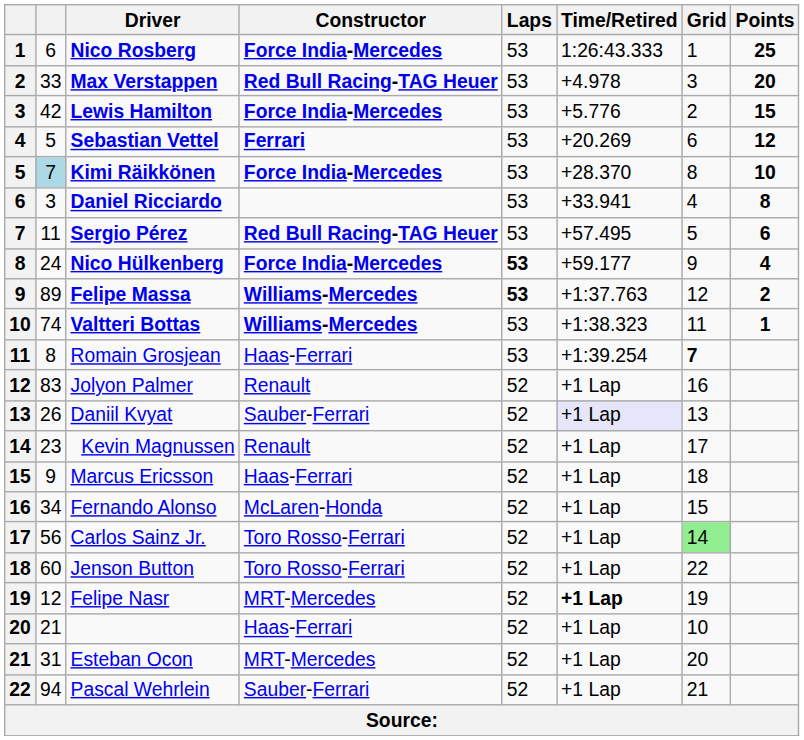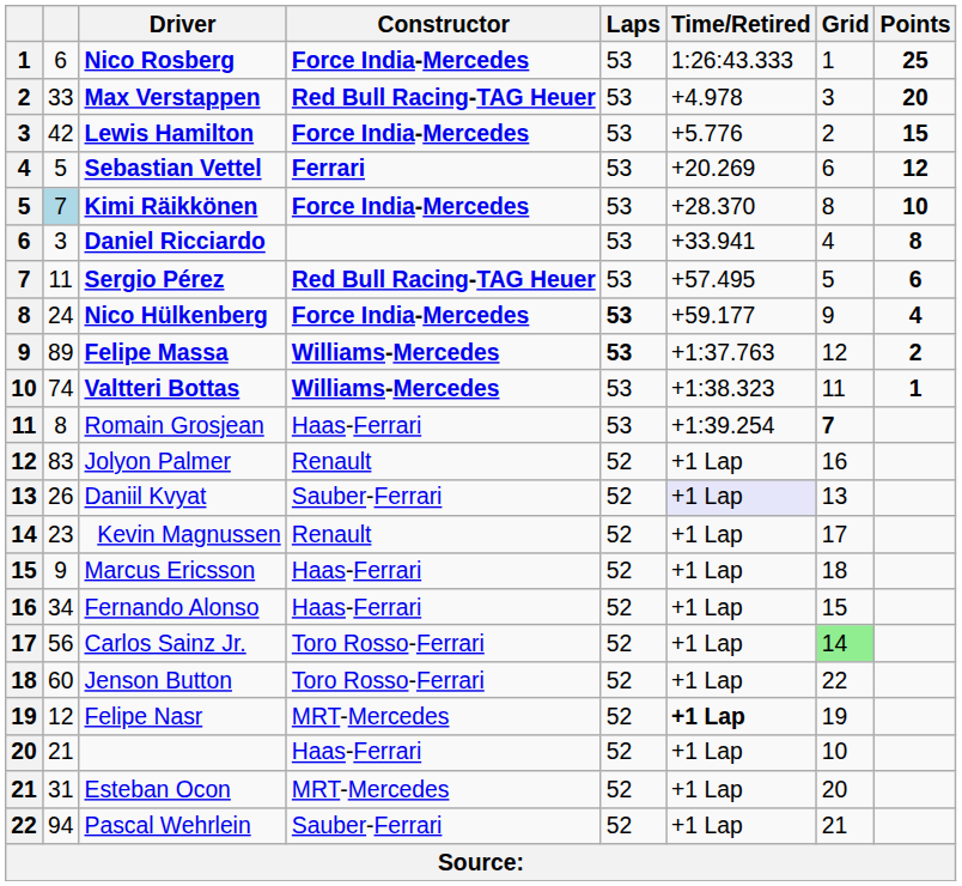Fernando Alonso | Constructor: McLaren-Honda -> Haas-Ferrari
